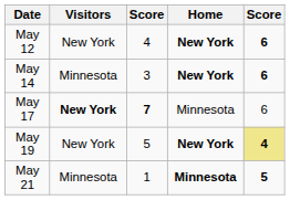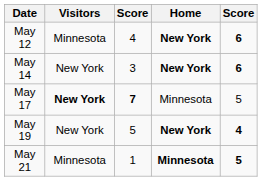May 12 | Visitors: New York -> Minnesota
May 14 | Visitors: Minnesota -> New York
May 17 | column 5: 6 -> 5
May 19 | column 5: khaki background -> no background
